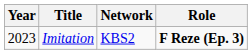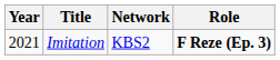Imitation | Year: 2023 -> 2021
